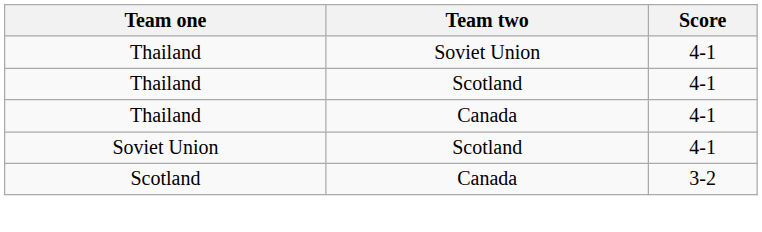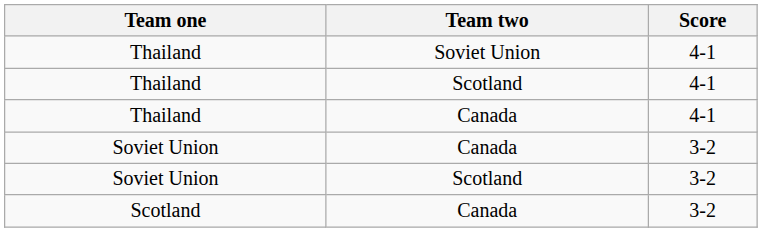+ row: Soviet Union | Canada | 3-2
Soviet Union / Scotland | Score: 4-1 -> 3-2
